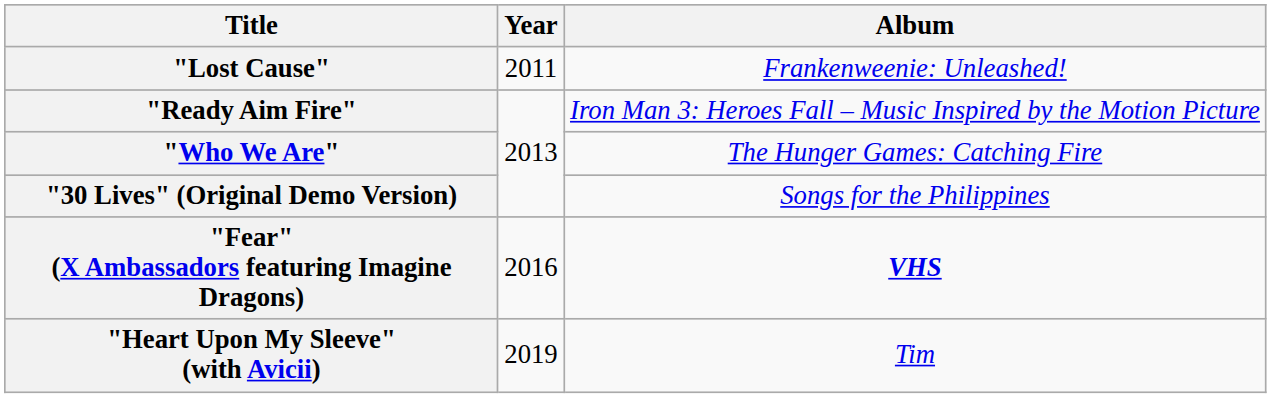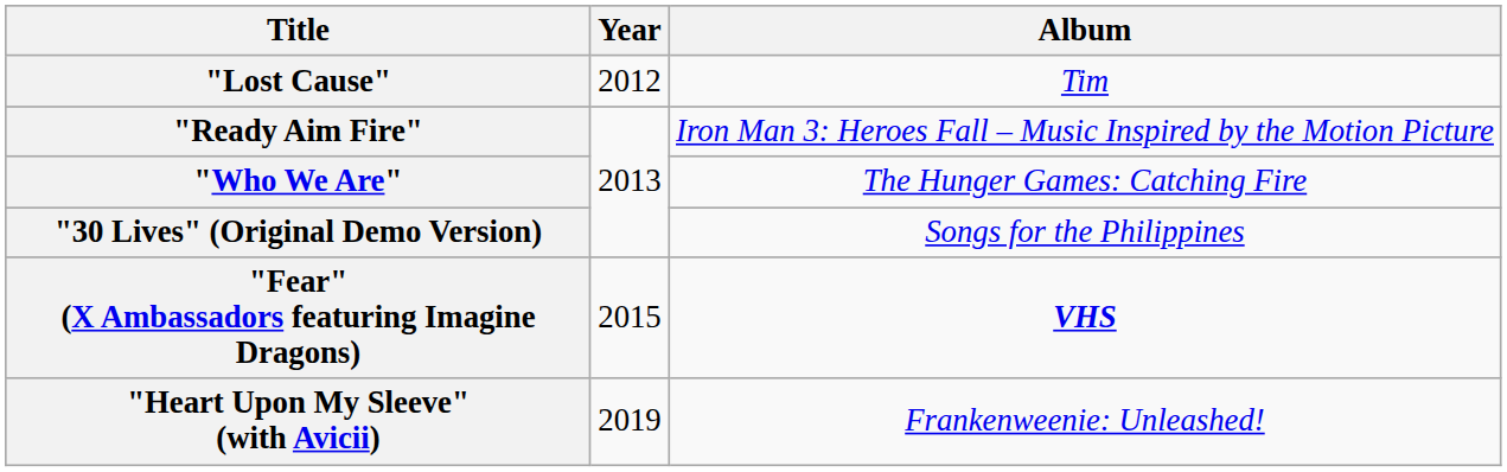"Lost Cause" | Year: 2011 -> 2012
"Lost Cause" | Album: Frankenweenie: Unleashed! -> Tim
"Fear" (X Ambassadors featuring Imagine Dragons) | Year: 2016 -> 2015
"Heart Upon My Sleeve" (with Avicii) | Album: Tim -> Frankenweenie: Unleashed!
